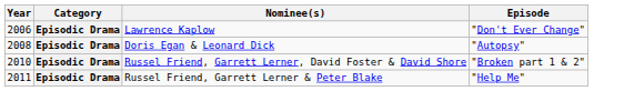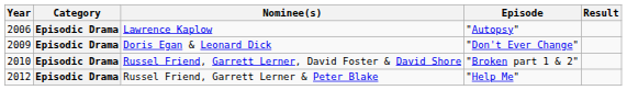+ column: Result
Lawrence Kaplow | Episode: "Don't Ever Change" -> "Autopsy"
Doris Egan & Leonard Dick | Year: 2008 -> 2009
Doris Egan & Leonard Dick | Episode: "Autopsy" -> "Don't Ever Change"
Russel Friend, Garrett Lerner & Peter Blake | Year: 2011 -> 2012
